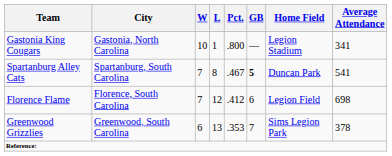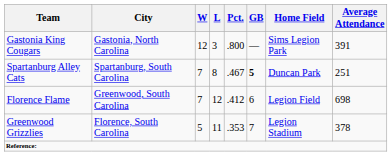Gastonia King Cougars | W: 10 -> 12
Gastonia King Cougars | L: 1 -> 3
Gastonia King Cougars | Home Field: Legion Stadium -> Sims Legion Park
Gastonia King Cougars | Average Attendance: 341 -> 391
Spartanburg Alley Cats | Average Attendance: 541 -> 251
Florence Flame | City: Florence, South Carolina -> Greenwood, South Carolina
Greenwood Grizzlies | City: Greenwood, South Carolina -> Florence, South Carolina
Greenwood Grizzlies | W: 6 -> 5
Greenwood Grizzlies | L: 13 -> 11
Greenwood Grizzlies | Home Field: Sims Legion Park -> Legion Stadium
